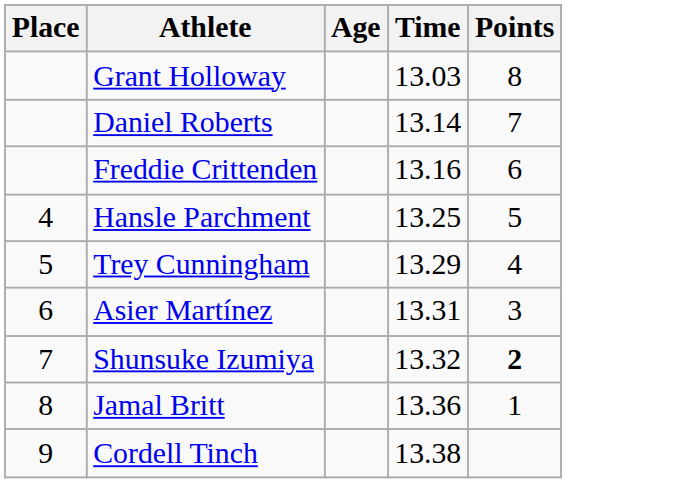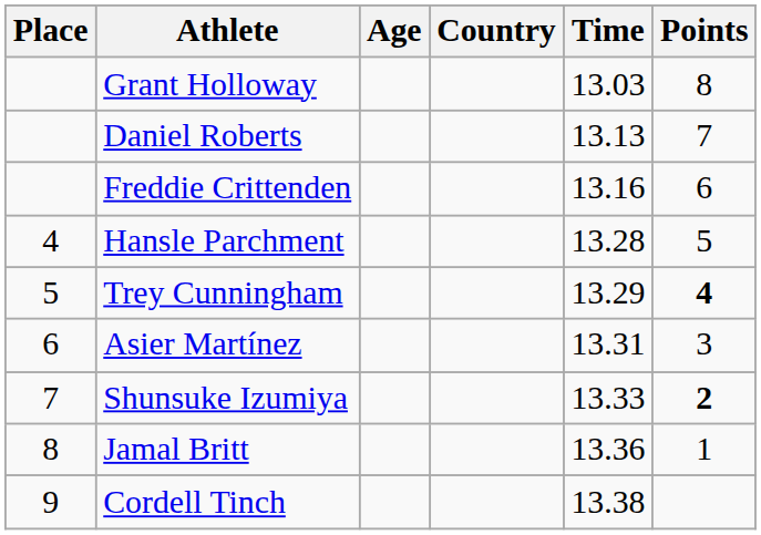+ column: Country
Daniel Roberts | Time: 13.14 -> 13.13
Hansle Parchment | Time: 13.25 -> 13.28
Trey Cunningham | Points: normal -> bold
Shunsuke Izumiya | Time: 13.32 -> 13.33
